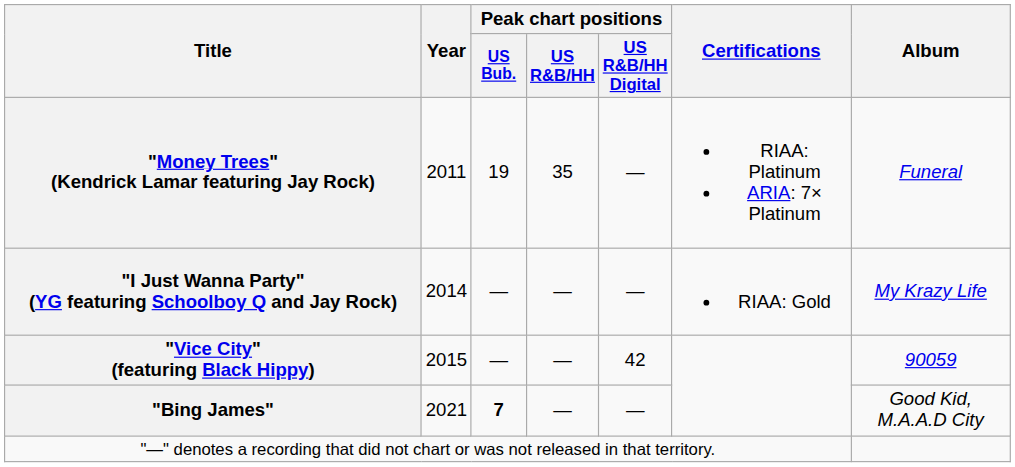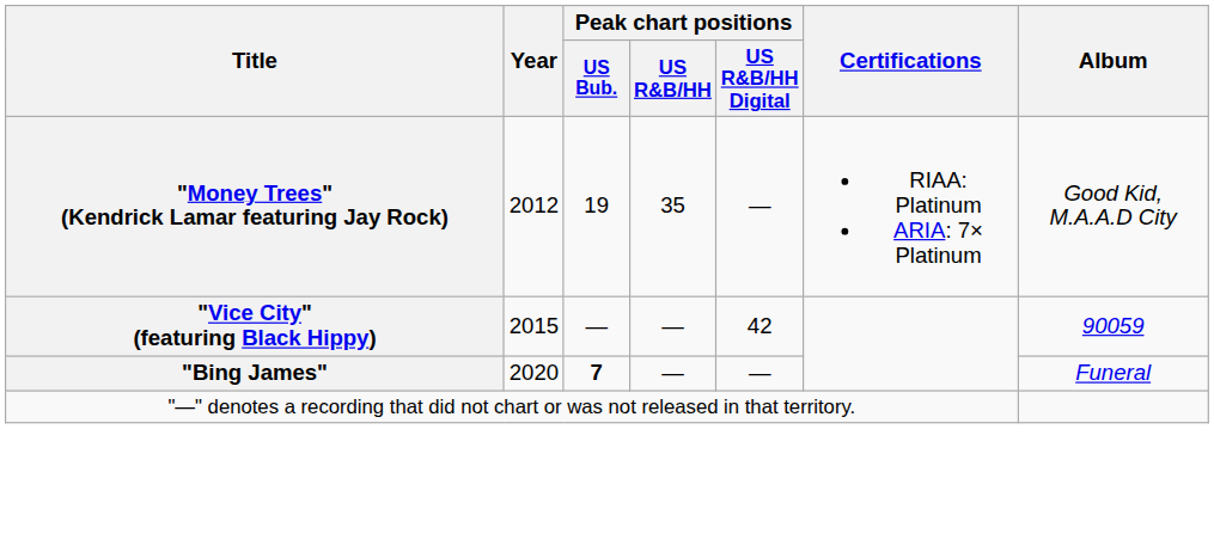"Money Trees" (Kendrick Lamar featuring Jay Rock) | Year: 2011 -> 2012
"Money Trees" (Kendrick Lamar featuring Jay Rock) | Album: Funeral -> Good Kid, M.A.A.D City
- row: "I Just Wanna Party" (YG featuring Schoolboy Q and Jay Rock) | 2014 | — | — | — | RIAA: Gold | My Krazy Life
"Bing James" | Year: 2021 -> 2020
"Bing James" | Album: Good Kid, M.A.A.D City -> Funeral
